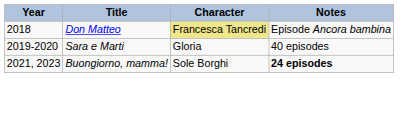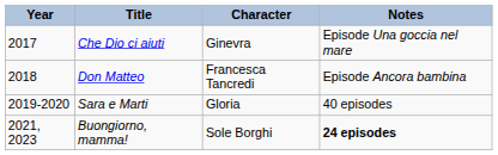+ row: 2017 | Che Dio ci aiuti | Ginevra | Episode Una goccia nel mare
Don Matteo | Character: khaki background -> no background
